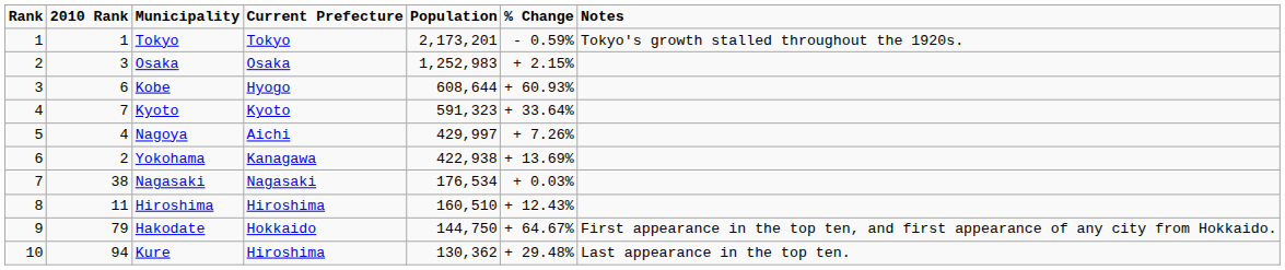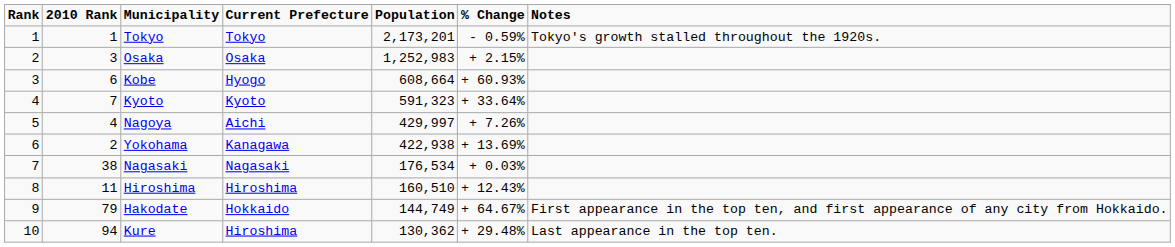Kobe | Population: 608,644 -> 608,664
Hakodate | Population: 144,750 -> 144,749
